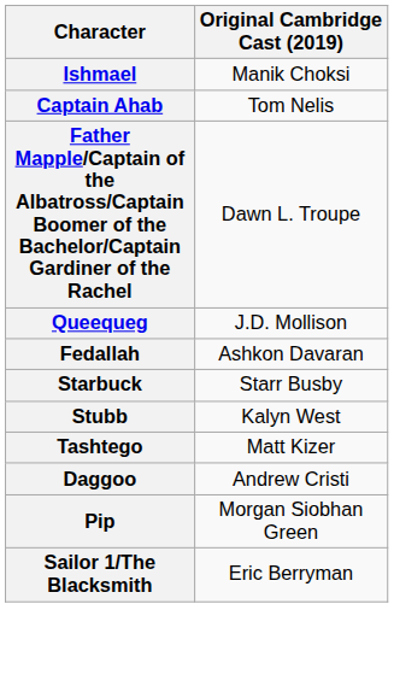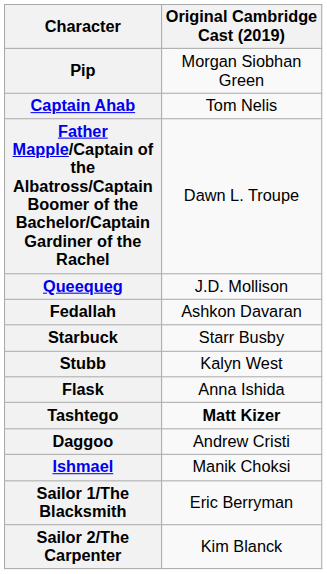rows swapped: Ishmael <-> Pip
+ row: Flask | Anna Ishida
Tashtego | Original Cambridge Cast (2019): normal -> bold
+ row: Sailor 2/The Carpenter | Kim Blanck
